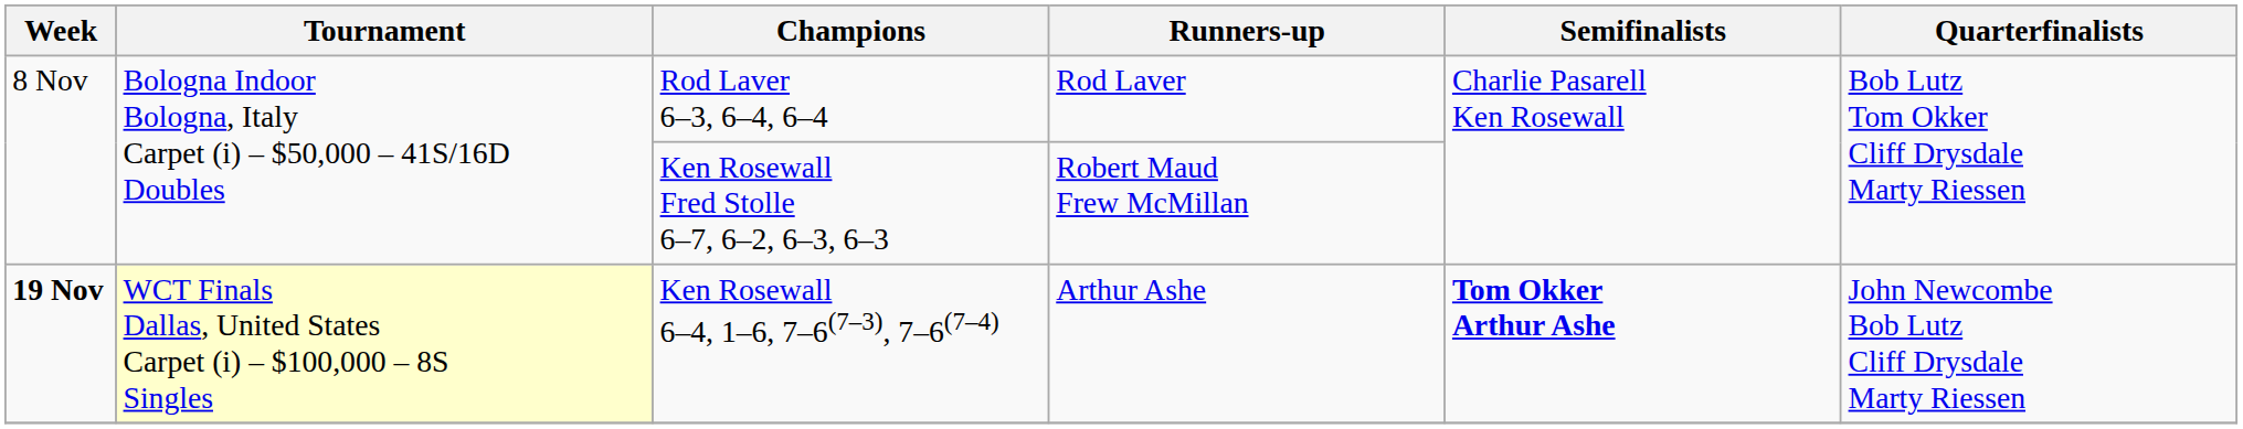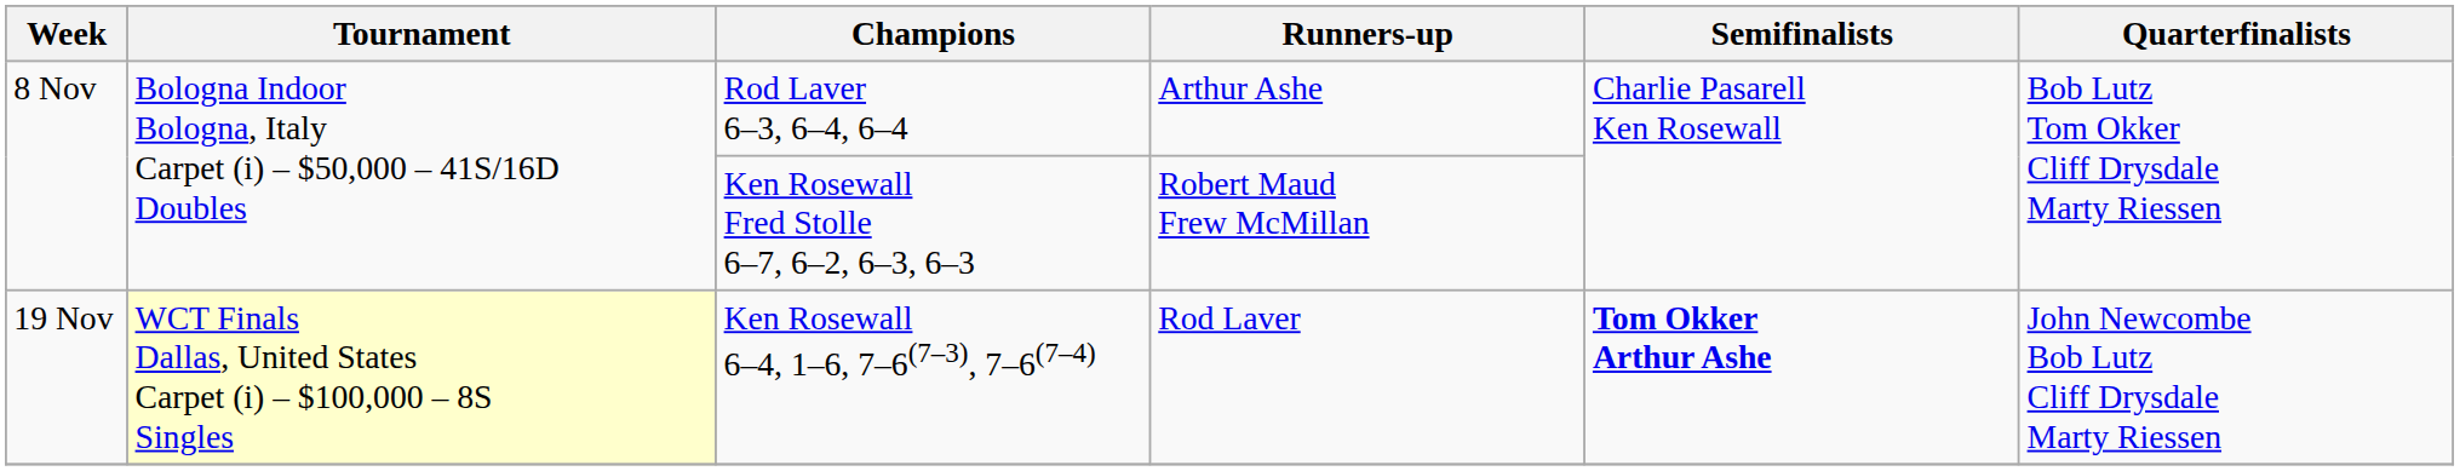Rod Laver 6–3, 6–4, 6–4 | Runners-up: Rod Laver -> Arthur Ashe
Ken Rosewall 6–4, 1–6, 7–6(7–3), 7–6(7–4) | Week: bold -> normal
Ken Rosewall 6–4, 1–6, 7–6(7–3), 7–6(7–4) | Runners-up: Arthur Ashe -> Rod Laver
